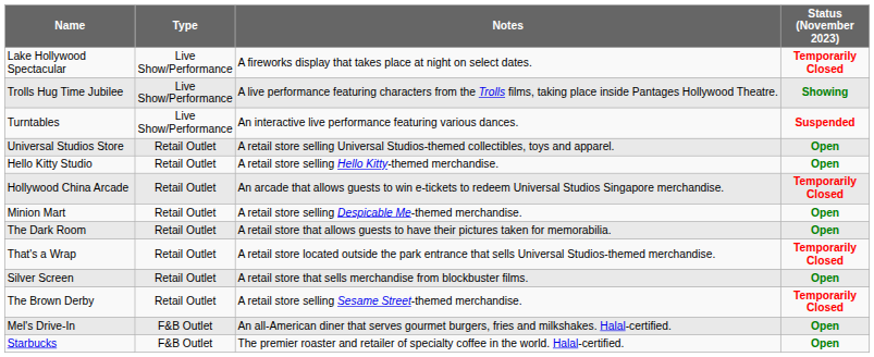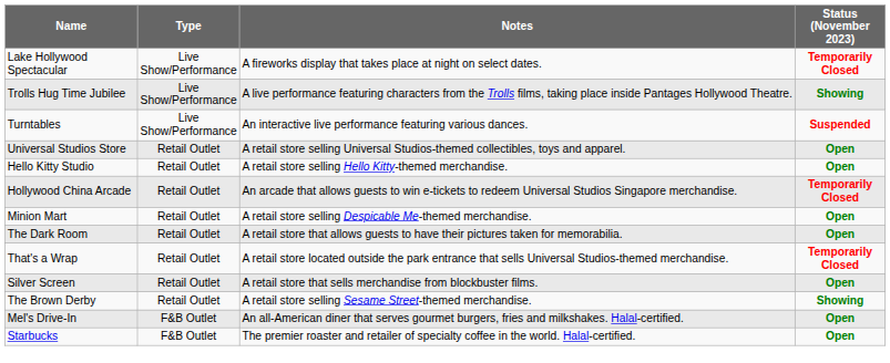The Brown Derby | Status (November 2023): Temporarily Closed -> Showing
